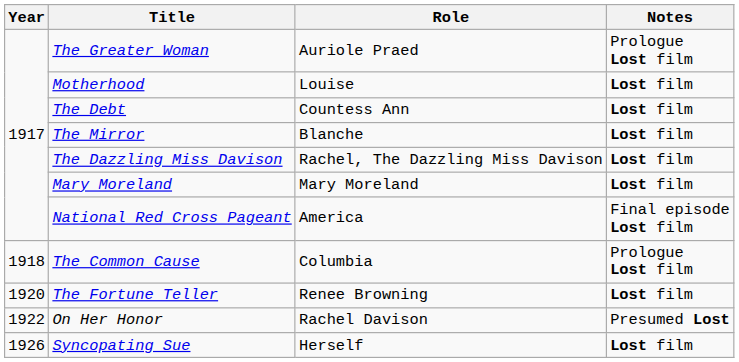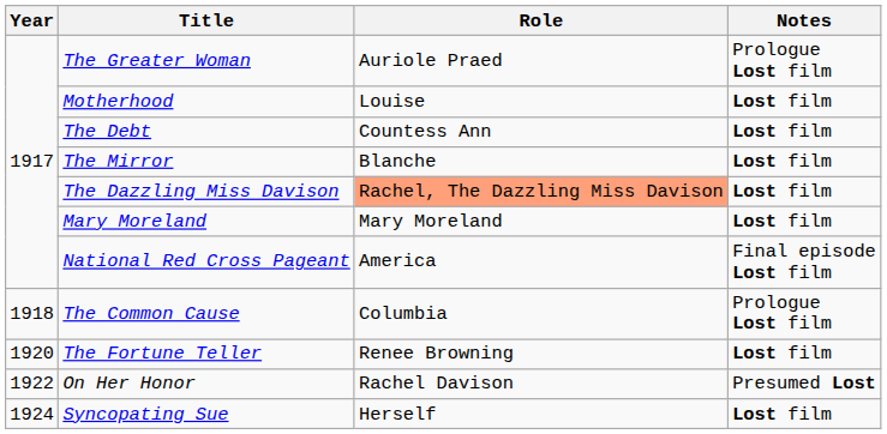The Dazzling Miss Davison | Role: no background -> lightsalmon background
Syncopating Sue | Year: 1926 -> 1924
